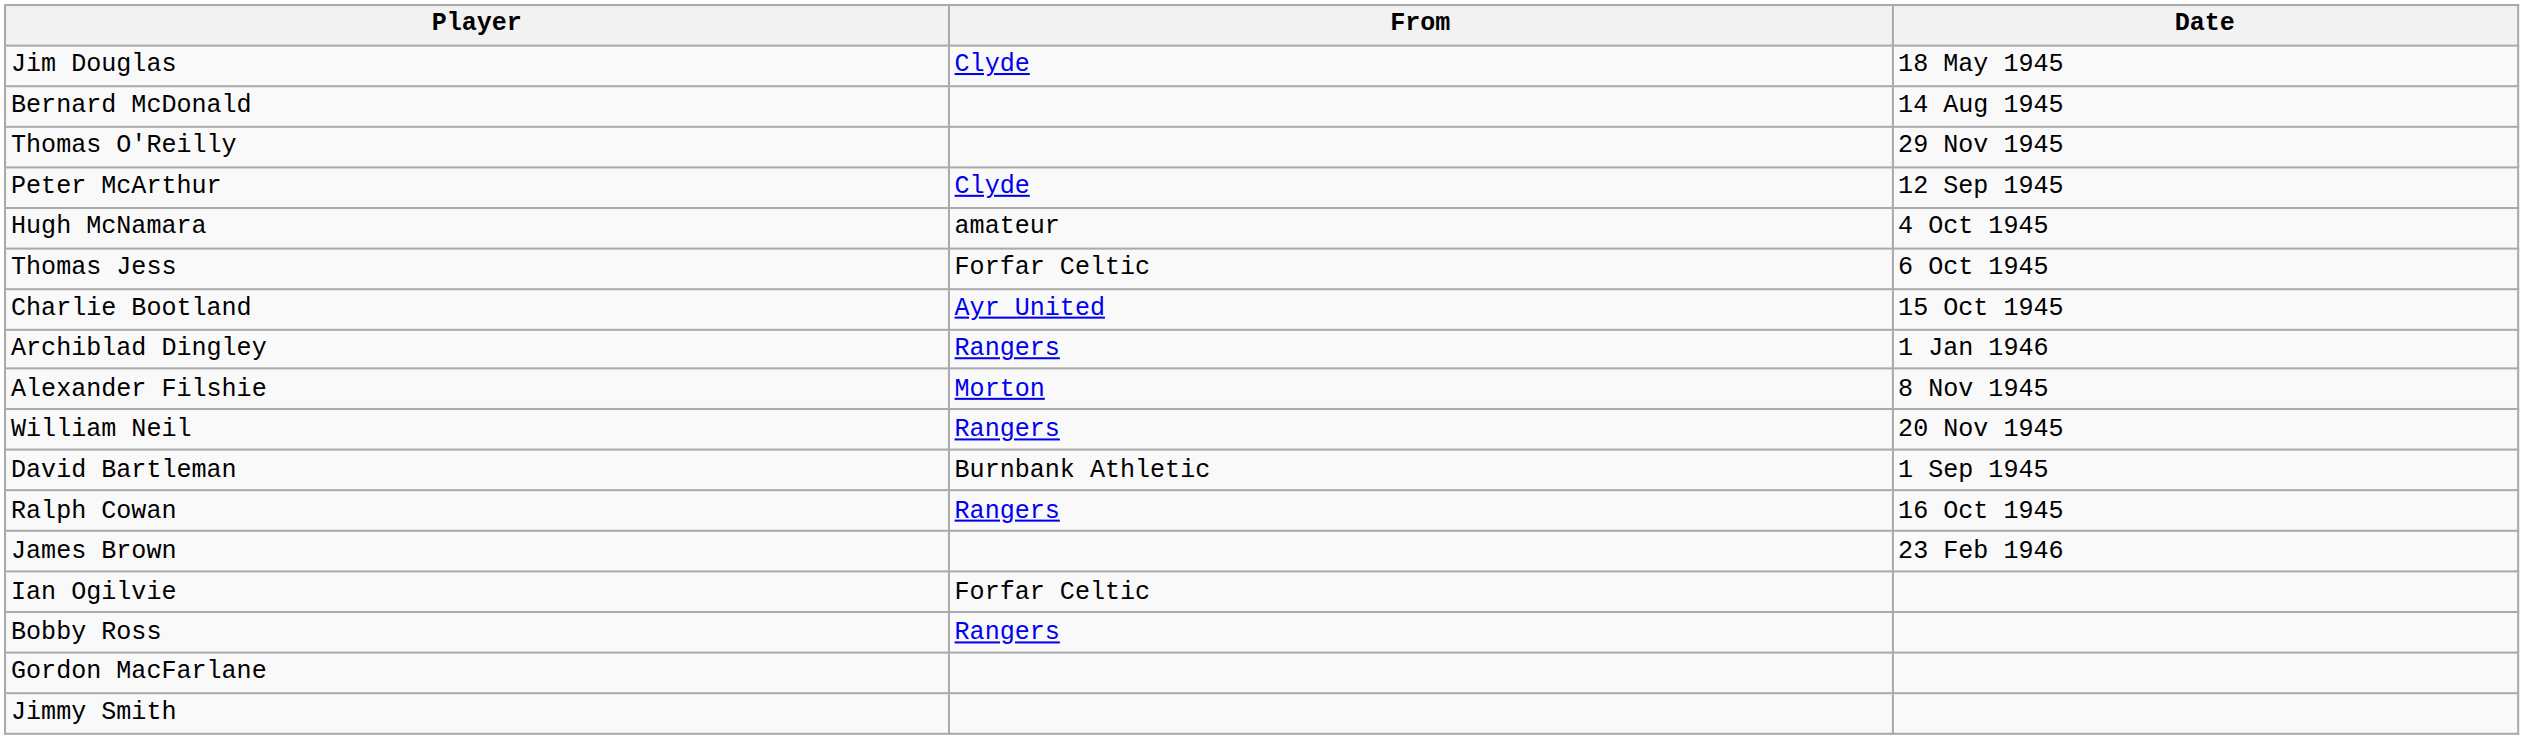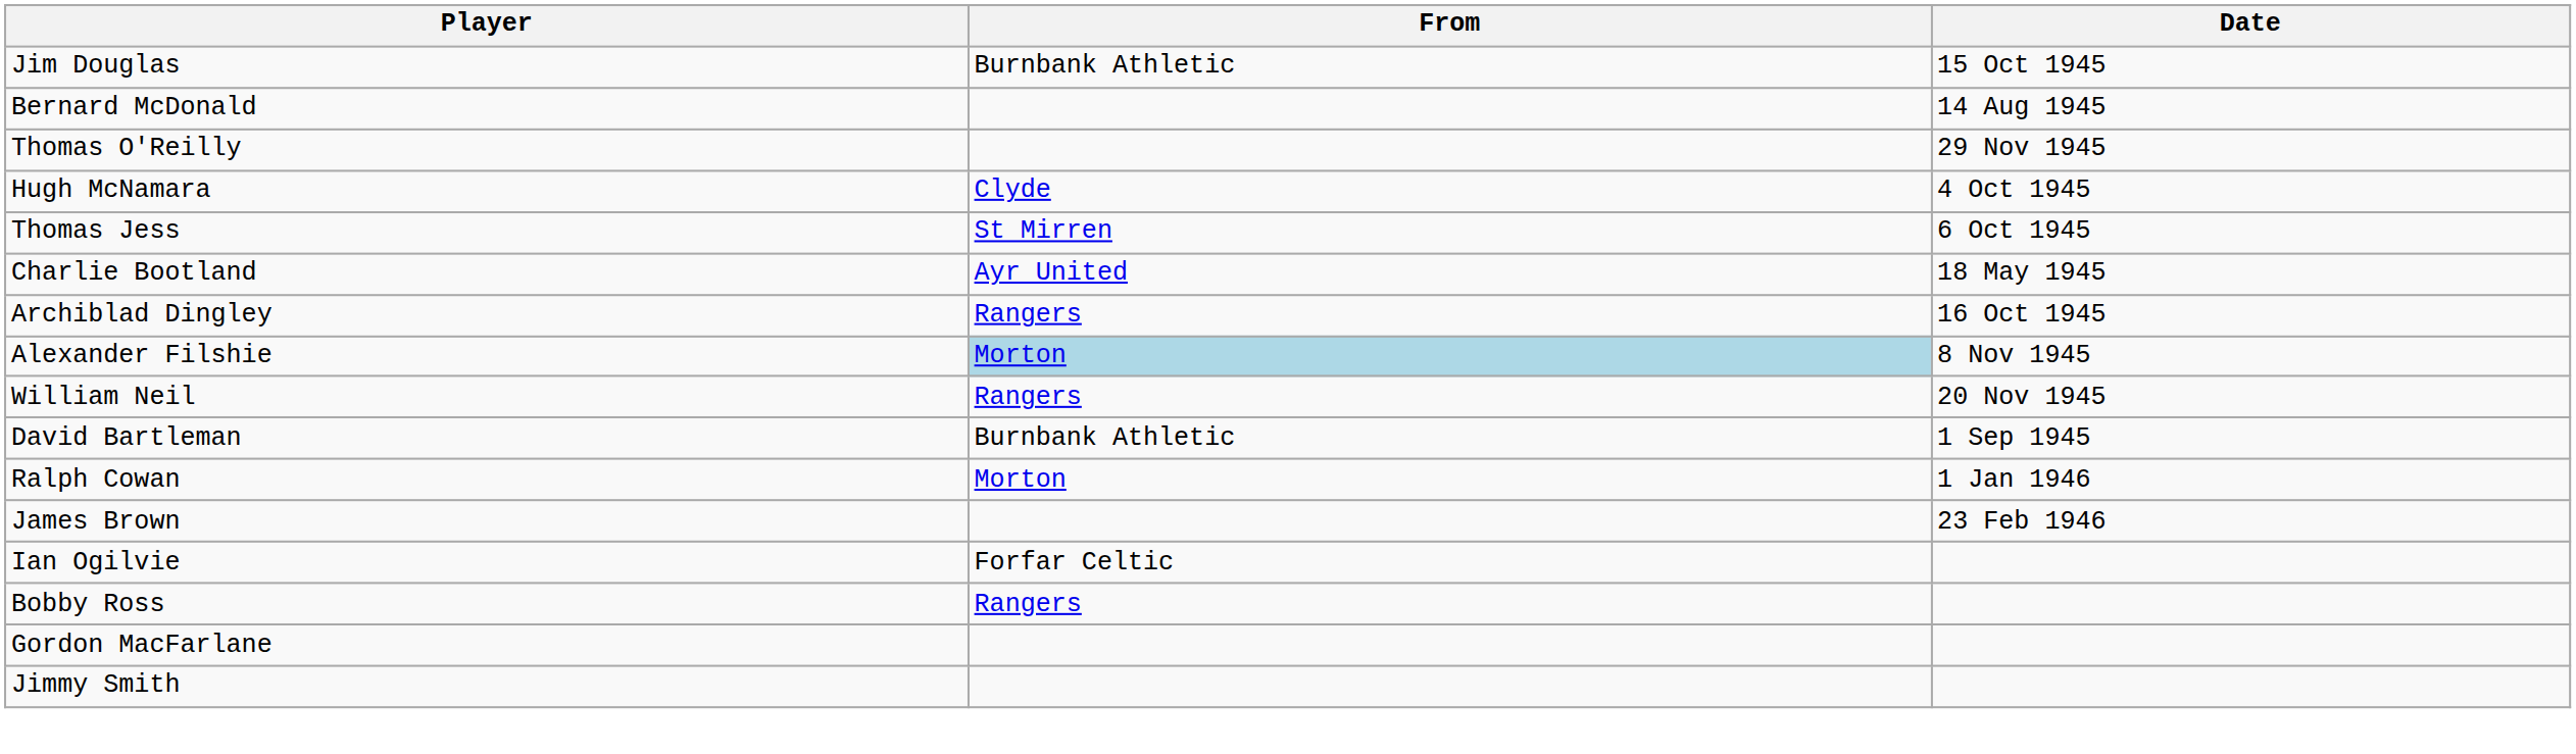Jim Douglas | From: Clyde -> Burnbank Athletic
Jim Douglas | Date: 18 May 1945 -> 15 Oct 1945
- row: Peter McArthur | Clyde | 12 Sep 1945
Hugh McNamara | From: amateur -> Clyde
Thomas Jess | From: Forfar Celtic -> St Mirren
Charlie Bootland | Date: 15 Oct 1945 -> 18 May 1945
Archiblad Dingley | Date: 1 Jan 1946 -> 16 Oct 1945
Alexander Filshie | From: no background -> lightblue background
Ralph Cowan | From: Rangers -> Morton
Ralph Cowan | Date: 16 Oct 1945 -> 1 Jan 1946
